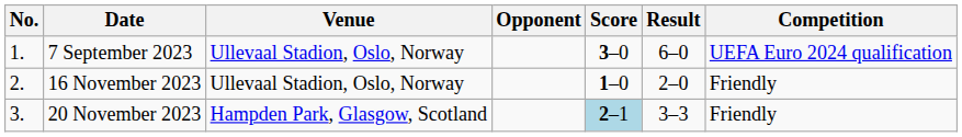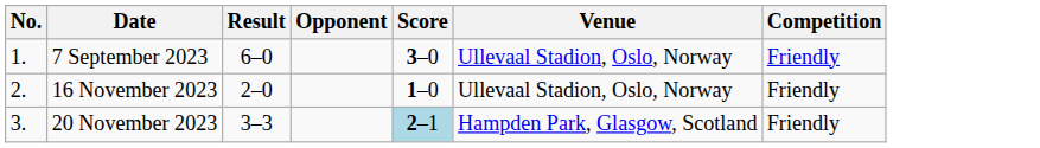columns swapped: Venue <-> Result
7 September 2023 | Competition: UEFA Euro 2024 qualification -> Friendly
